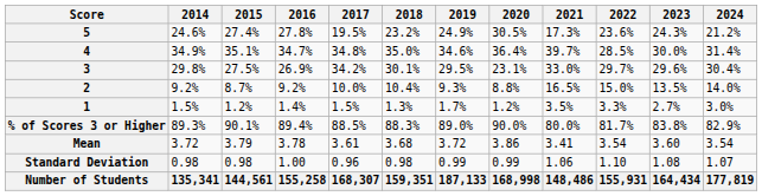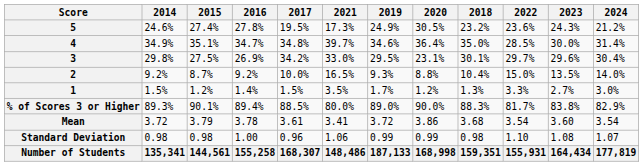columns swapped: 2018 <-> 2021
